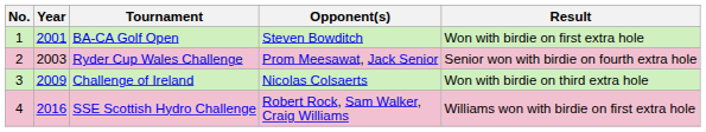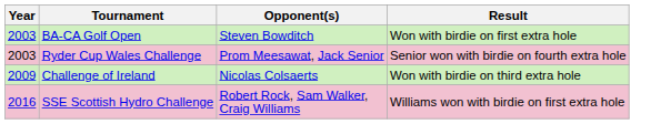- column: No. | 1 | 2 | 3 | 4
BA-CA Golf Open | Year: 2001 -> 2003
